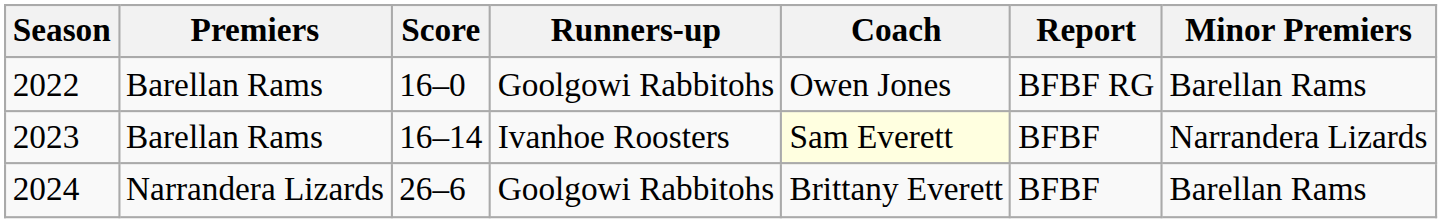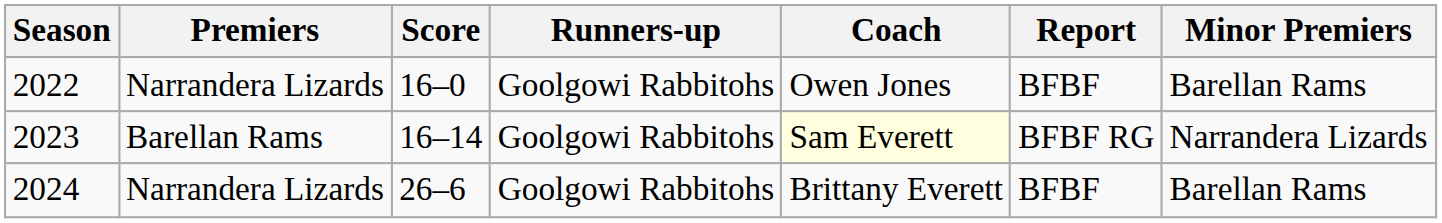2022 | Premiers: Barellan Rams -> Narrandera Lizards
2022 | Report: BFBF RG -> BFBF
2023 | Runners-up: Ivanhoe Roosters -> Goolgowi Rabbitohs
2023 | Report: BFBF -> BFBF RG
